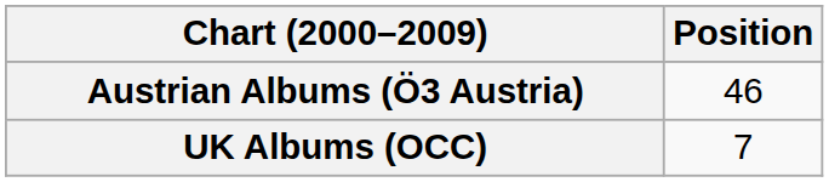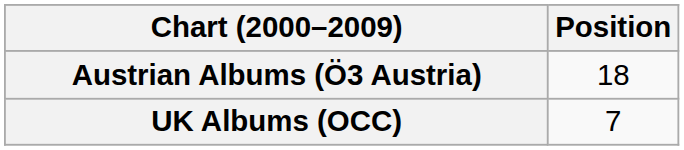Austrian Albums (Ö3 Austria) | Position: 46 -> 18
